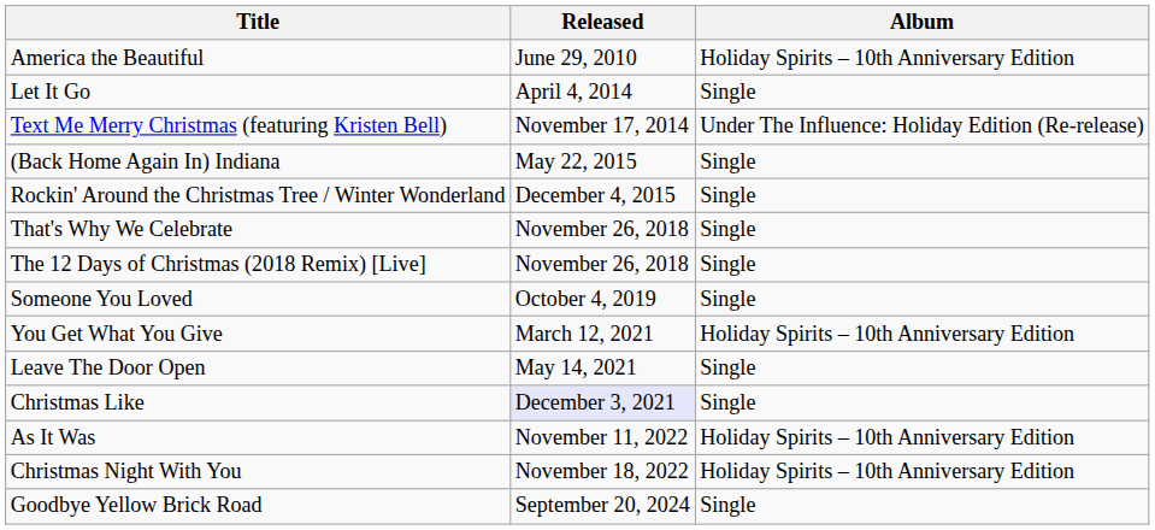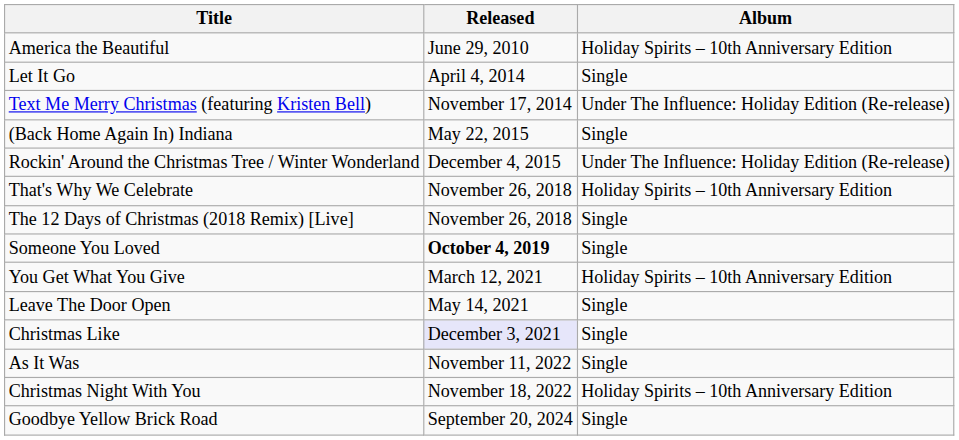Rockin' Around the Christmas Tree / Winter Wonderland | Album: Single -> Under The Influence: Holiday Edition (Re-release)
That's Why We Celebrate | Album: Single -> Holiday Spirits – 10th Anniversary Edition
Someone You Loved | Released: normal -> bold
As It Was | Album: Holiday Spirits – 10th Anniversary Edition -> Single
